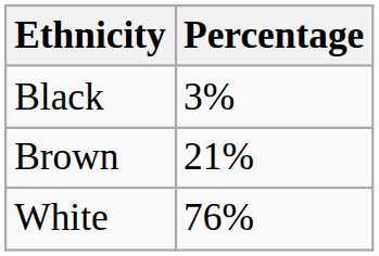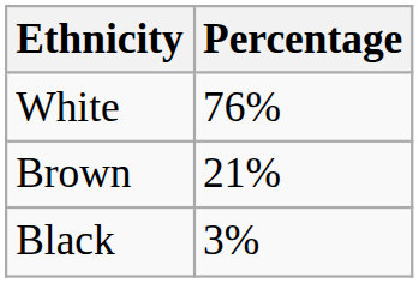rows swapped: White <-> Black
